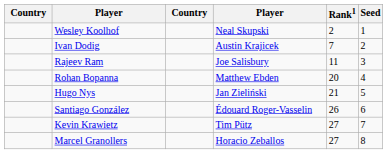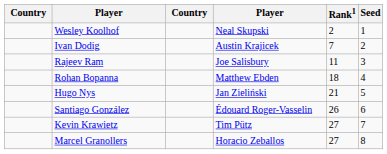Rohan Bopanna | Rank1: 20 -> 18
